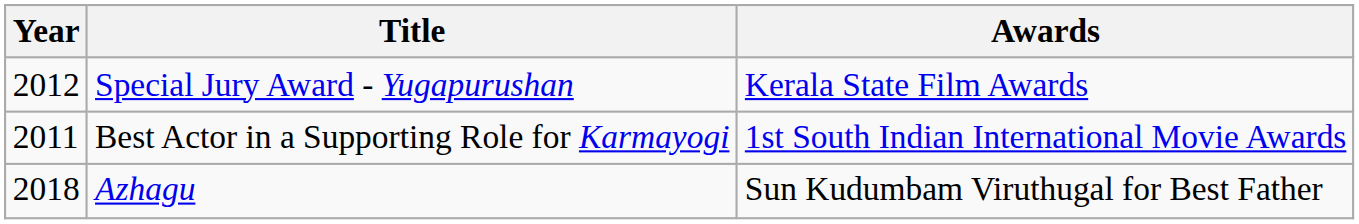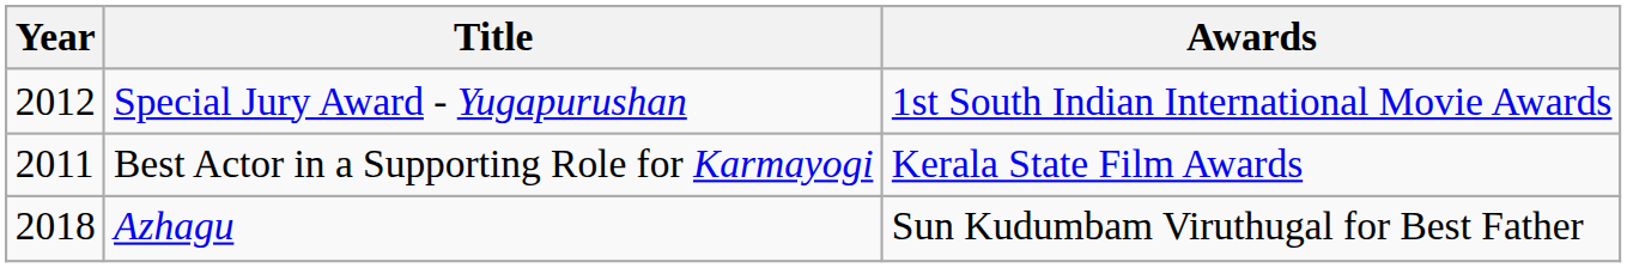Special Jury Award - Yugapurushan | Awards: Kerala State Film Awards -> 1st South Indian International Movie Awards
Best Actor in a Supporting Role for Karmayogi | Awards: 1st South Indian International Movie Awards -> Kerala State Film Awards
